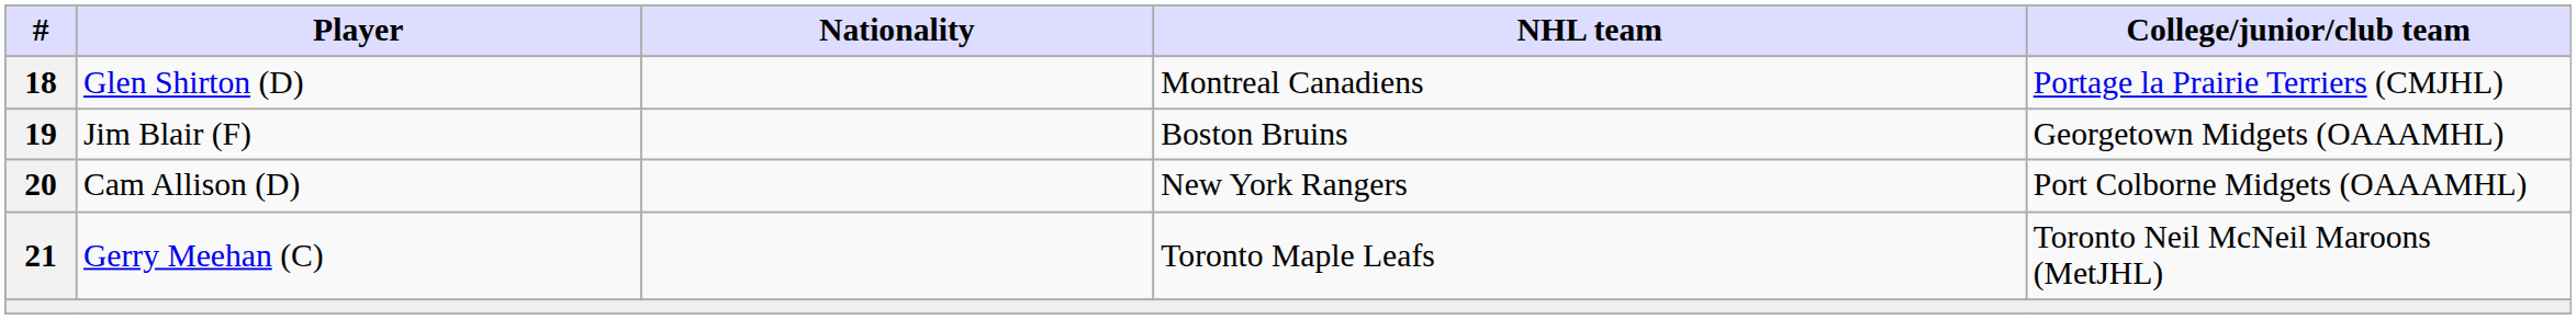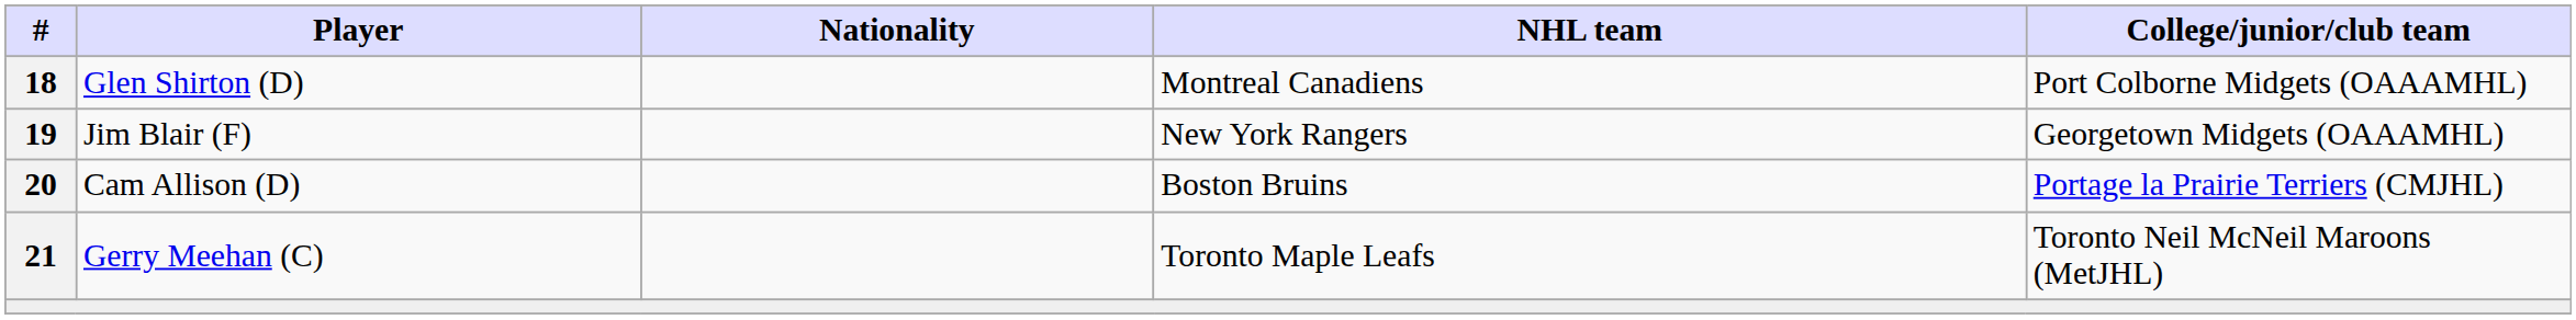Glen Shirton (D) | College/junior/club team: Portage la Prairie Terriers (CMJHL) -> Port Colborne Midgets (OAAAMHL)
Jim Blair (F) | NHL team: Boston Bruins -> New York Rangers
Cam Allison (D) | NHL team: New York Rangers -> Boston Bruins
Cam Allison (D) | College/junior/club team: Port Colborne Midgets (OAAAMHL) -> Portage la Prairie Terriers (CMJHL)
